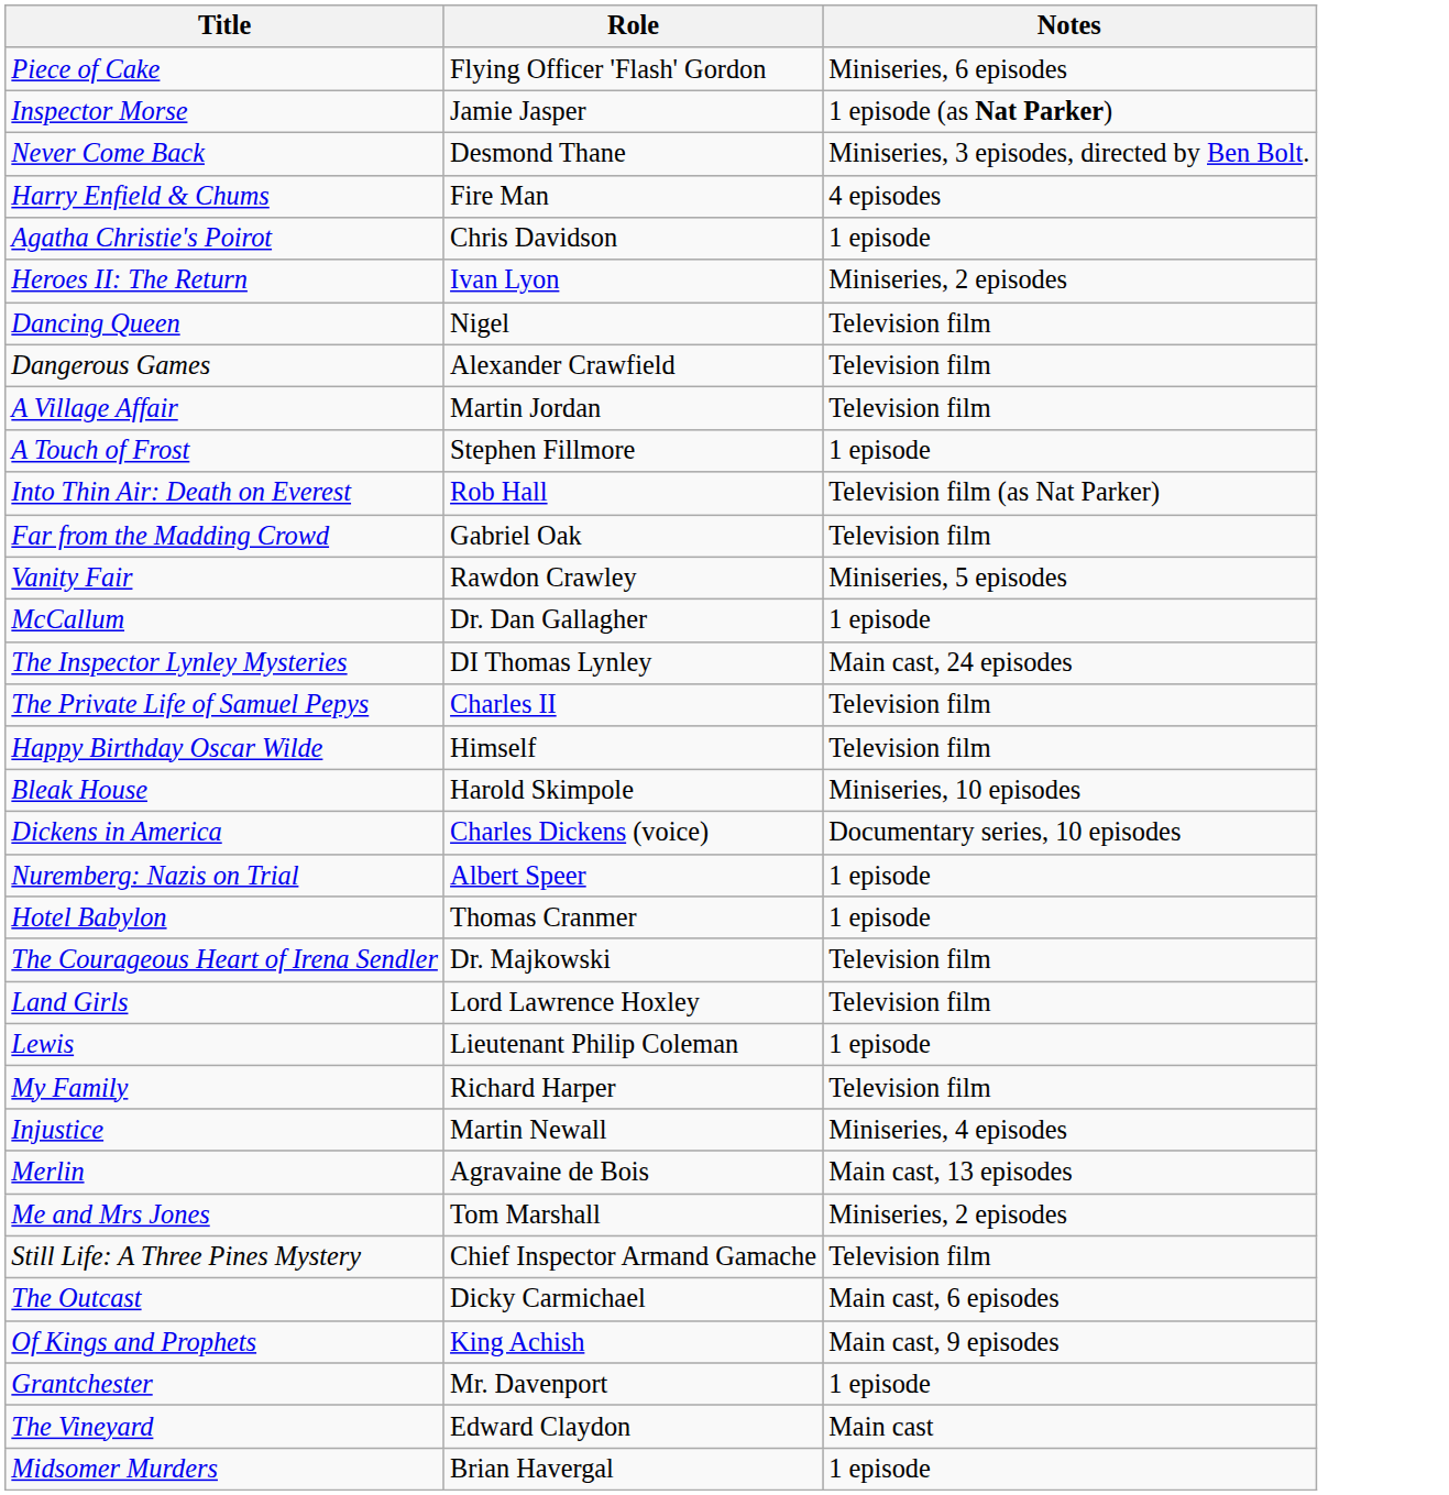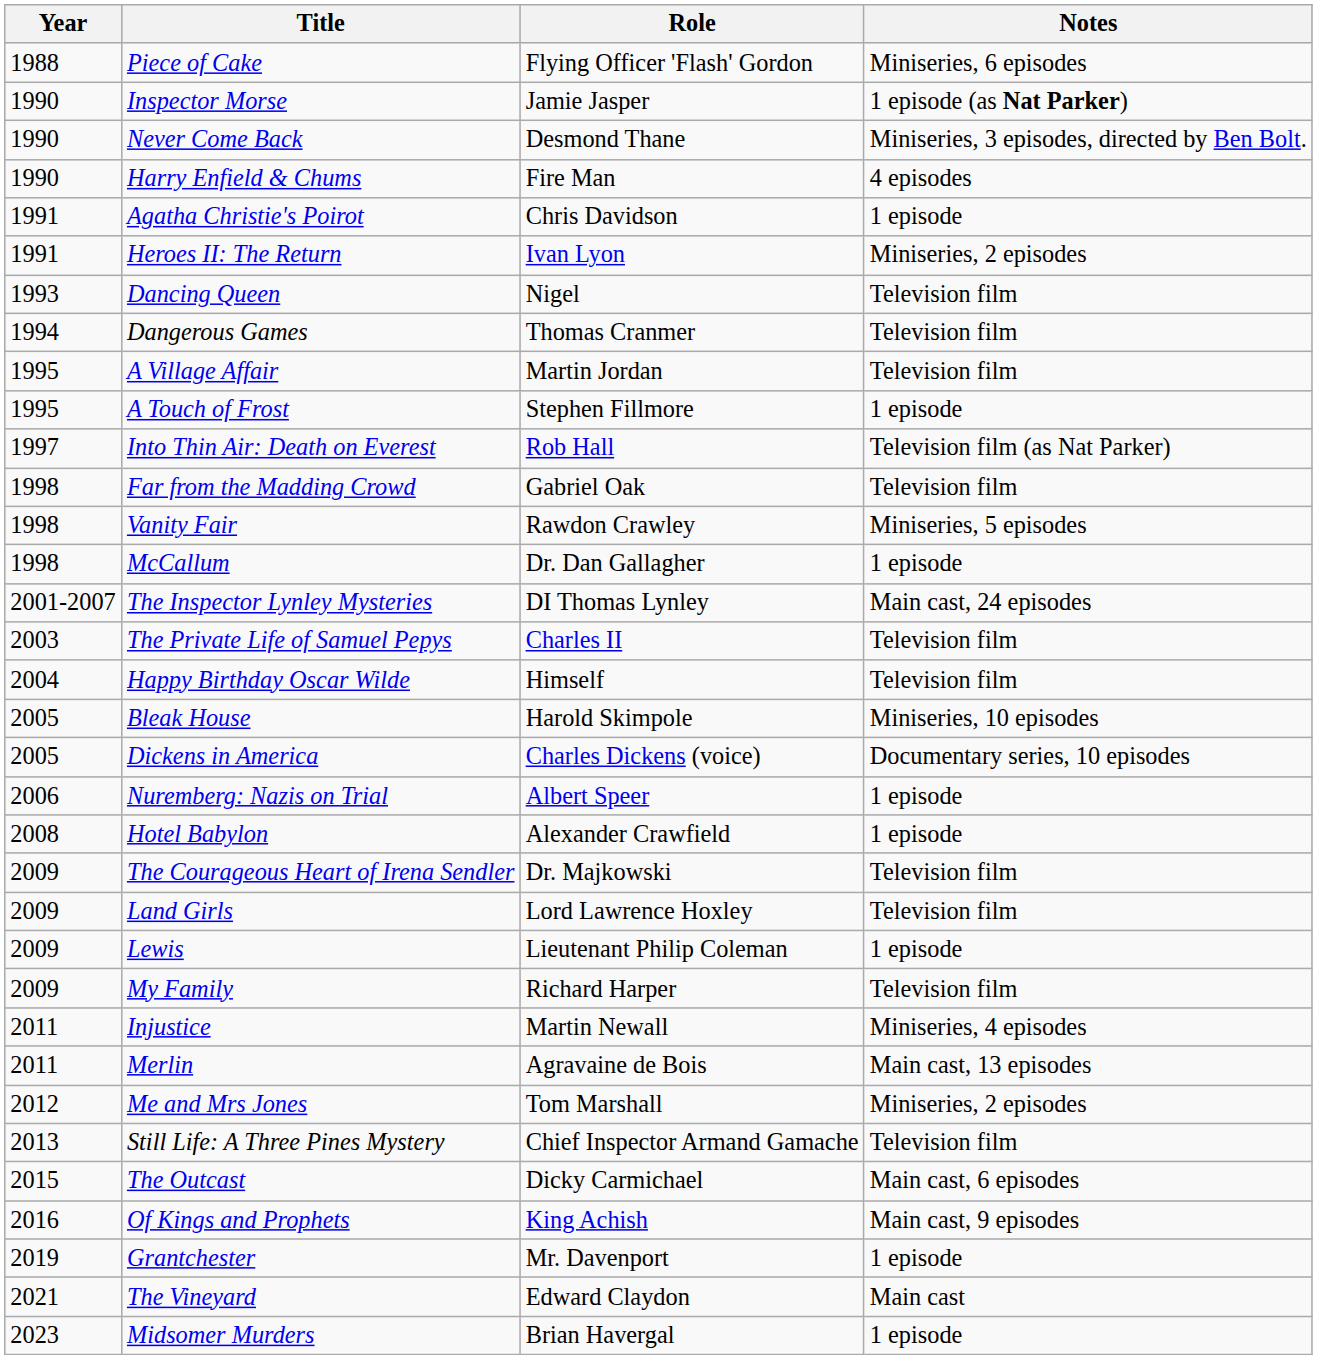+ column: Year | 1988 | 1990 | 1990 | 1990 | 1991 | 1991 | 1993 | 1994 | 1995 | 1995 | 1997 | 1998 | 1998 | 1998 | 2001-2007 | 2003 | 2004 | 2005 | 2005 | 2006 | 2008 | 2009 | 2009 | 2009 | 2009 | 2011 | 2011 | 2012 | 2013 | 2015 | 2016 | 2019 | 2021 | 2023
Dangerous Games | Role: Alexander Crawfield -> Thomas Cranmer
Hotel Babylon | Role: Thomas Cranmer -> Alexander Crawfield
